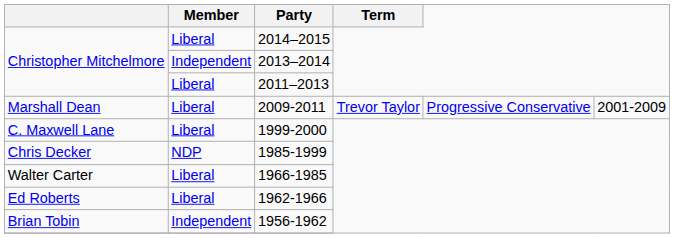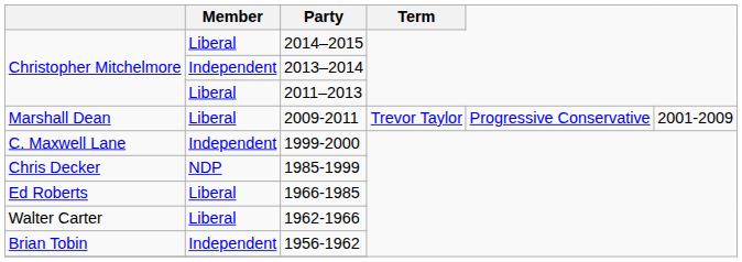1999-2000 | Member: Liberal -> Independent
1966-1985 | column 1: Walter Carter -> Ed Roberts
1962-1966 | column 1: Ed Roberts -> Walter Carter
